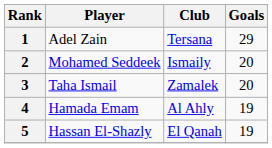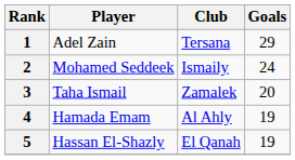2 | Goals: 20 -> 24
